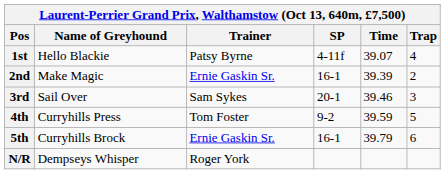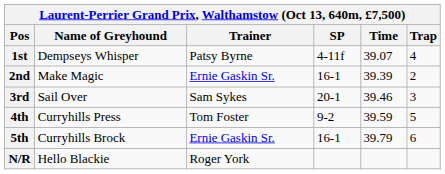1st | Name of Greyhound: Hello Blackie -> Dempseys Whisper
N/R | Name of Greyhound: Dempseys Whisper -> Hello Blackie
